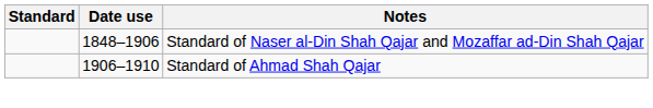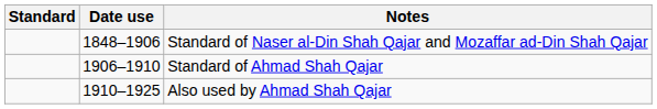+ row: 1910–1925 | Also used by Ahmad Shah Qajar
